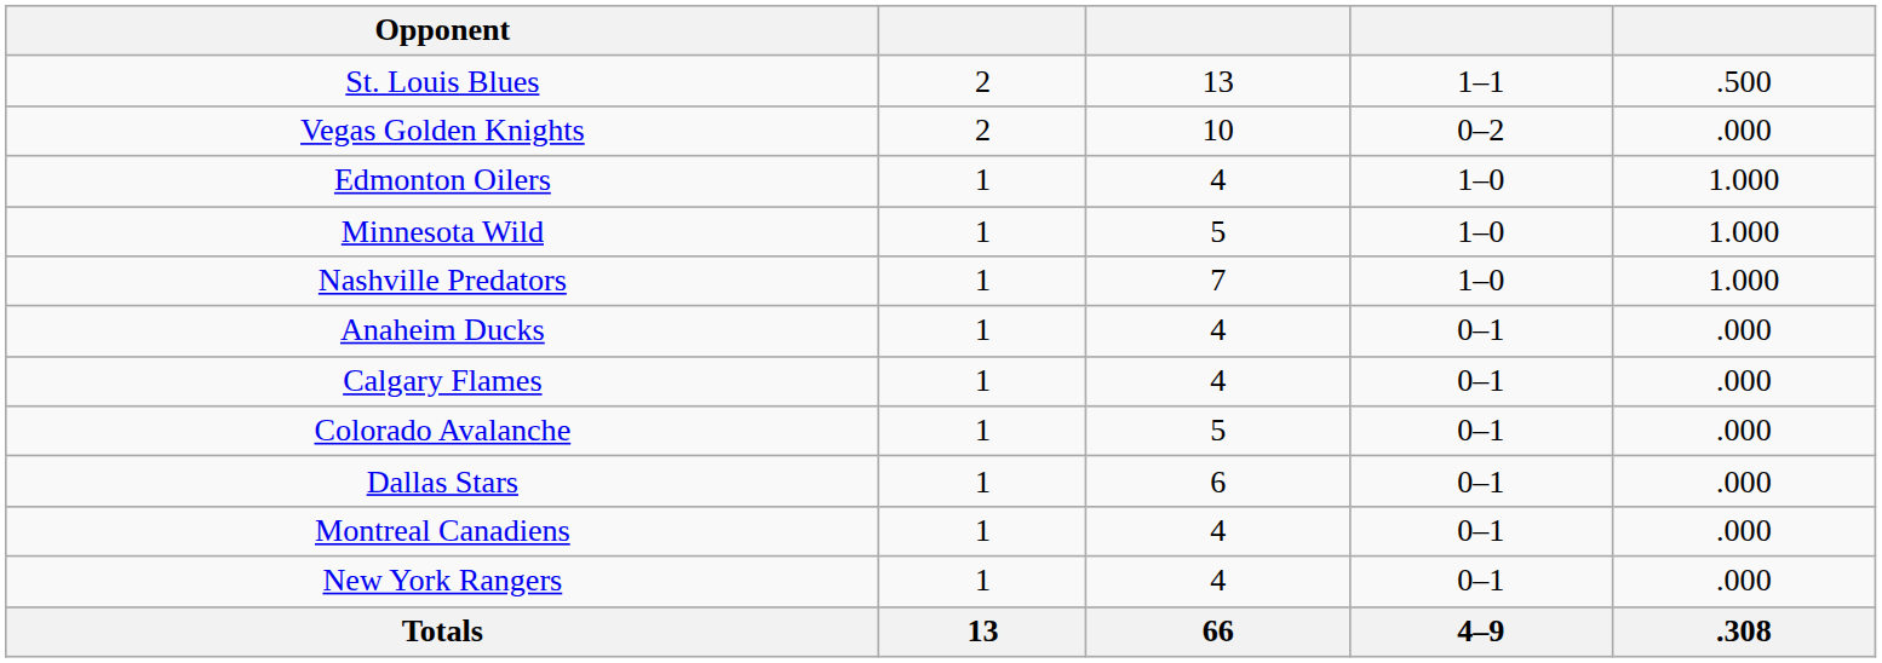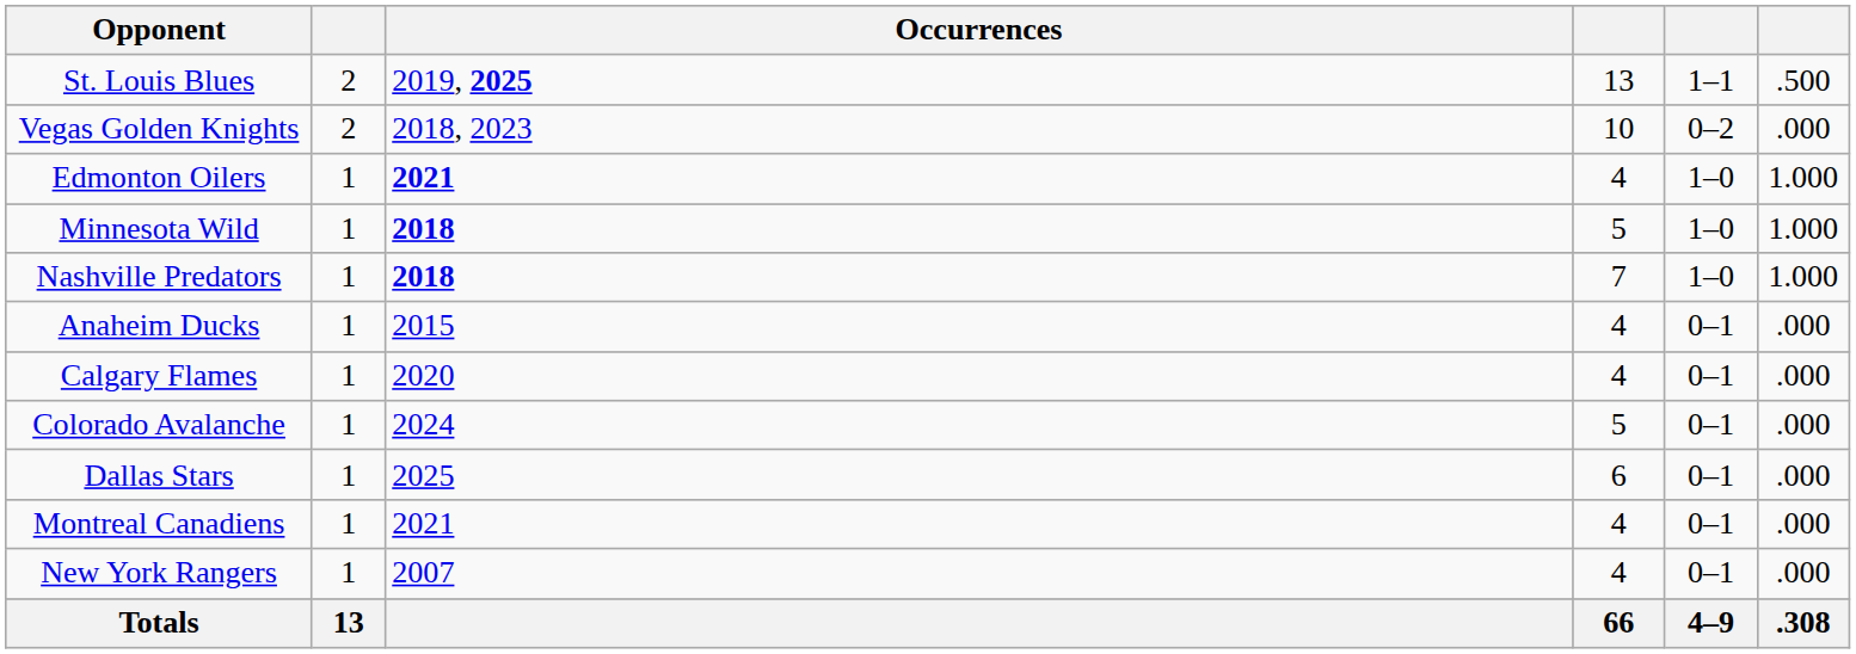+ column: Occurrences | 2019, 2025 | 2018, 2023 | 2021 | 2018 | 2018 | 2015 | 2020 | 2024 | 2025 | 2021 | 2007
